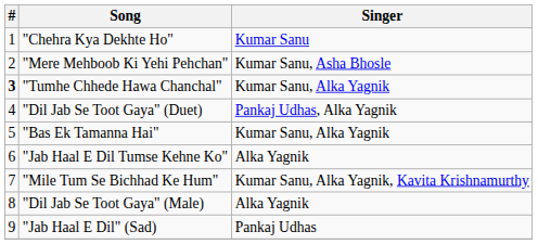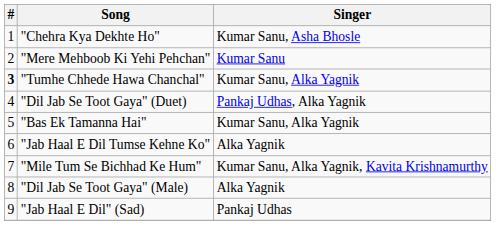"Chehra Kya Dekhte Ho" | Singer: Kumar Sanu -> Kumar Sanu, Asha Bhosle
"Mere Mehboob Ki Yehi Pehchan" | Singer: Kumar Sanu, Asha Bhosle -> Kumar Sanu
